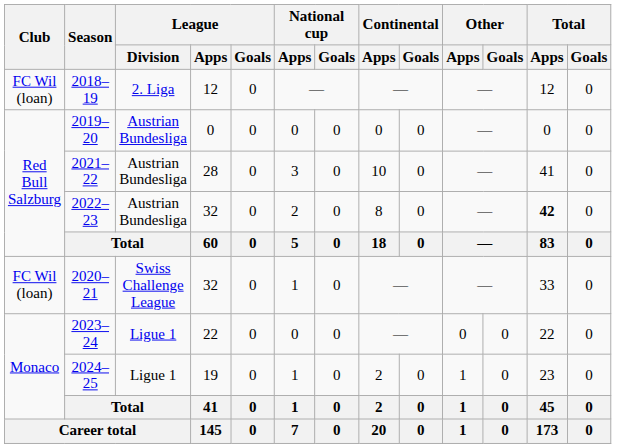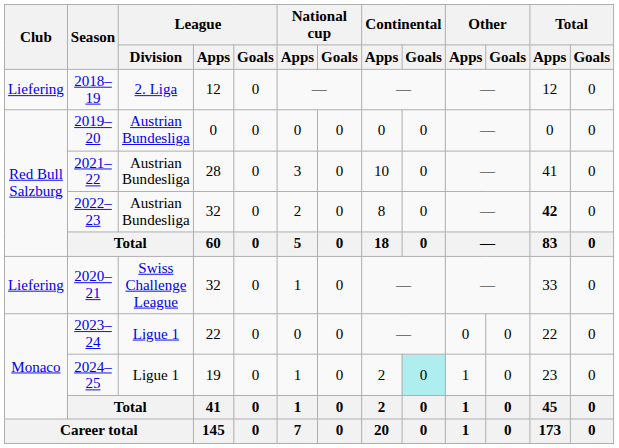2018–19 | Club: FC Wil (loan) -> Liefering
2020–21 | Club: FC Wil (loan) -> Liefering
2024–25 | Continental / Goals: no background -> paleturquoise background
